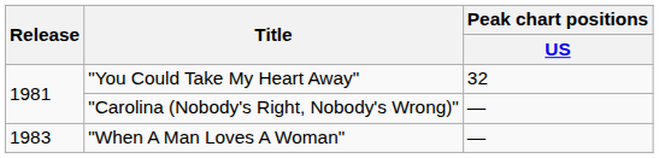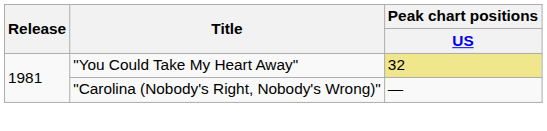"You Could Take My Heart Away" | Peak chart positions / US: no background -> khaki background
- row: 1983 | "When A Man Loves A Woman" | —
